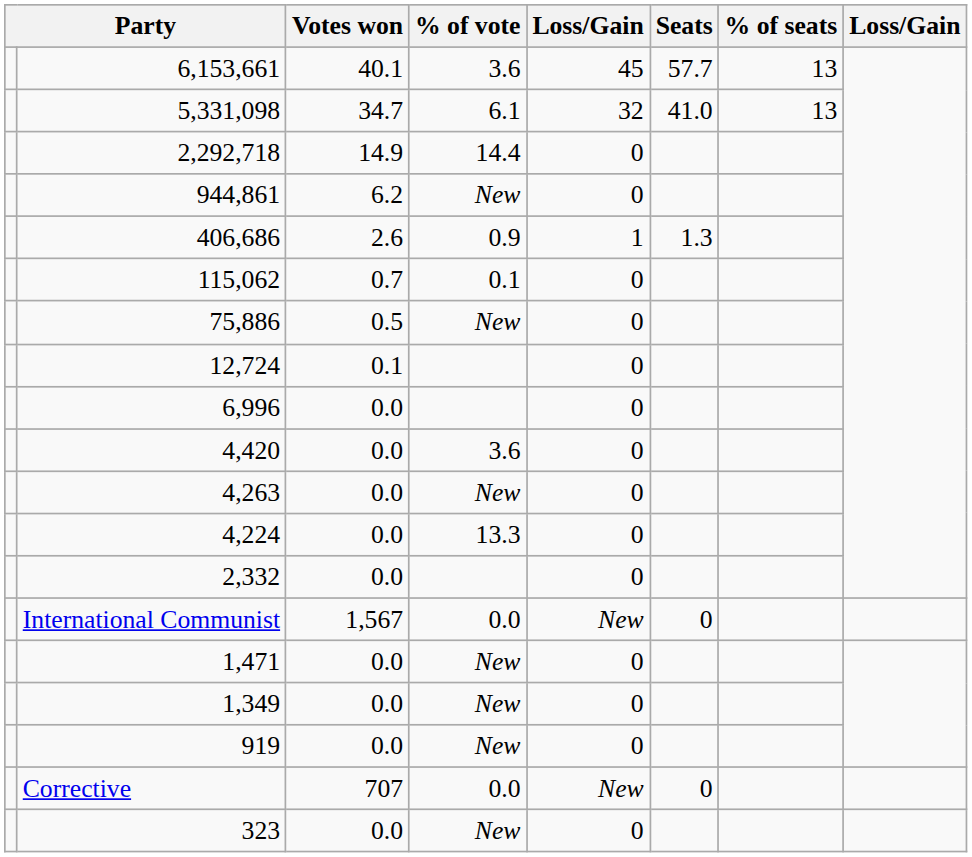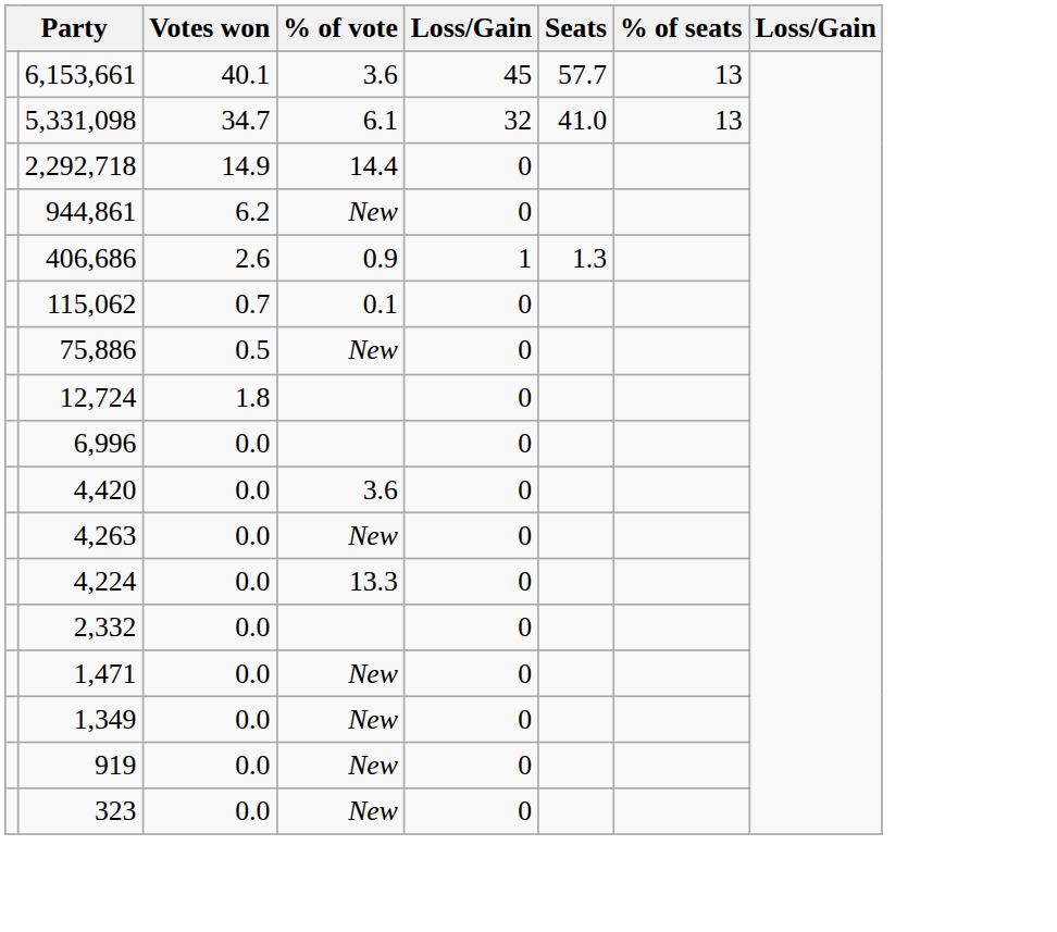12,724 | Votes won: 0.1 -> 1.8
- row: International Communist | 1,567 | 0.0 | New | 0
- row: Corrective | 707 | 0.0 | New | 0
